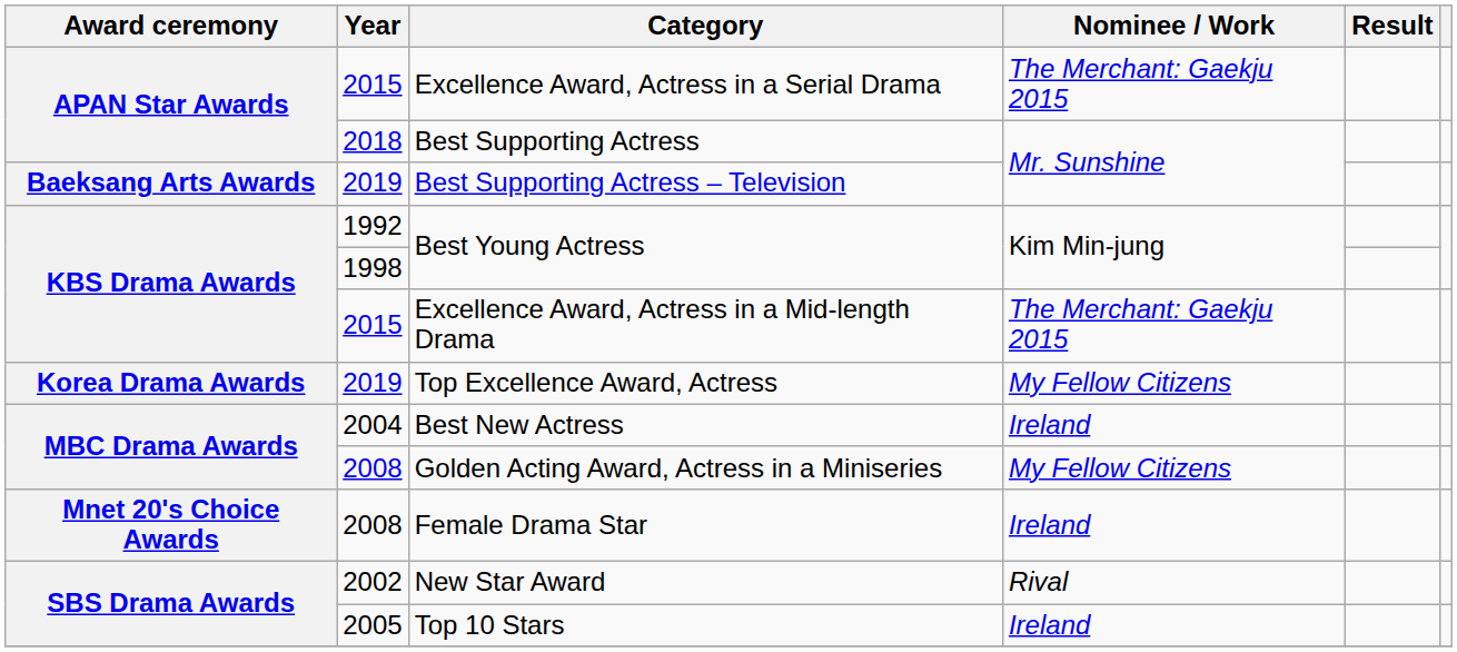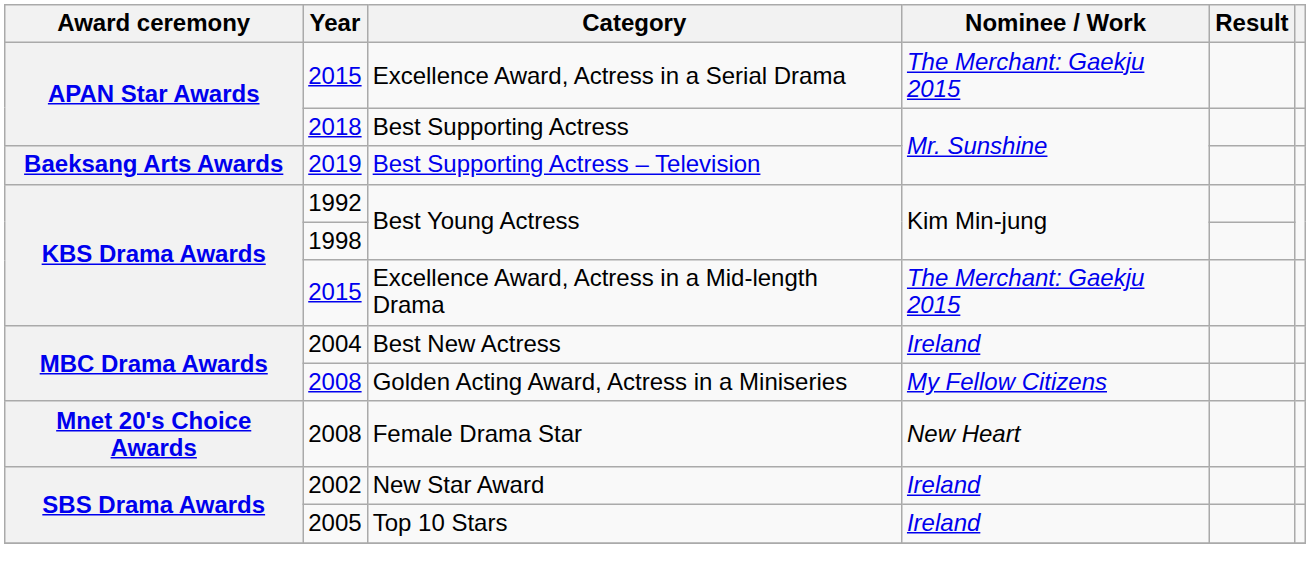- row: Korea Drama Awards | 2019 | Top Excellence Award, Actress | My Fellow Citizens
Female Drama Star | Nominee / Work: Ireland -> New Heart
New Star Award | Nominee / Work: Rival -> Ireland
